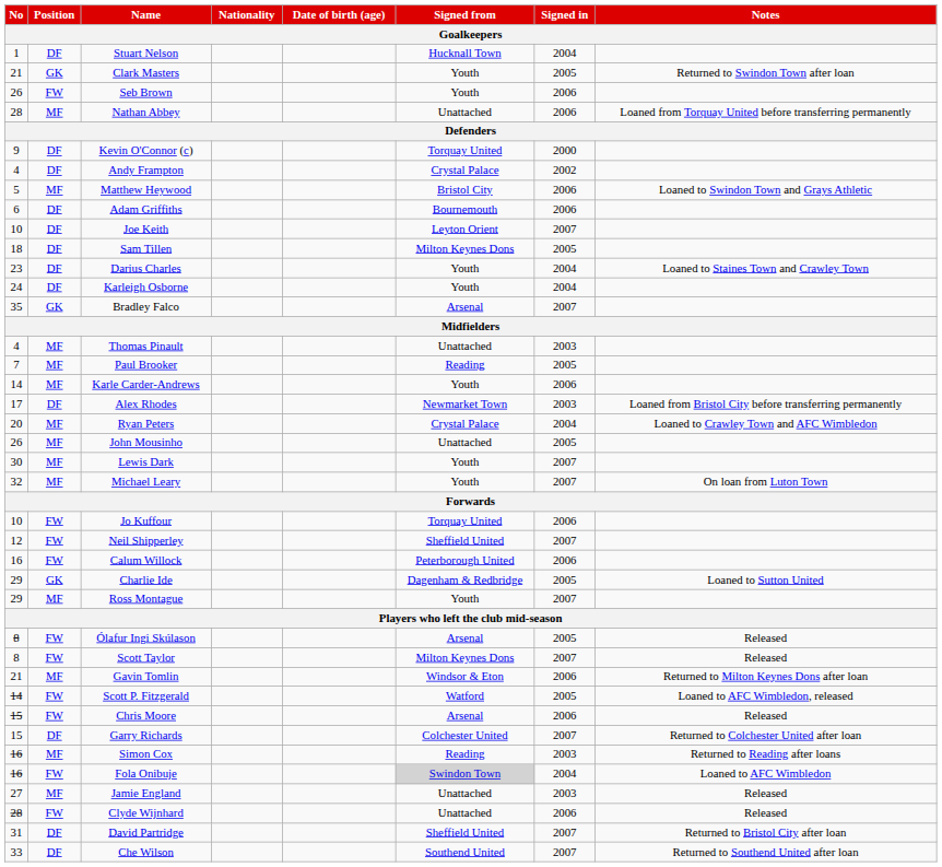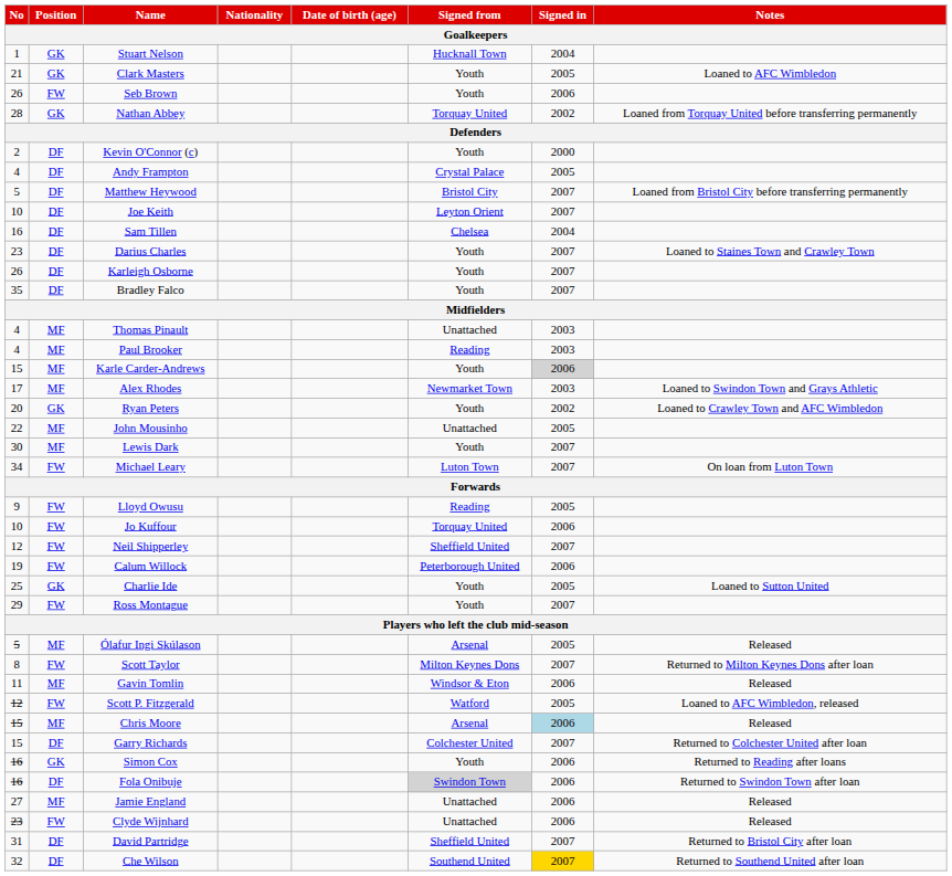Stuart Nelson | Position: DF -> GK
Clark Masters | Notes: Returned to Swindon Town after loan -> Loaned to AFC Wimbledon
Nathan Abbey | Position: MF -> GK
Nathan Abbey | Signed from: Unattached -> Torquay United
Nathan Abbey | Signed in: 2006 -> 2002
Kevin O'Connor (c) | No: 9 -> 2
Kevin O'Connor (c) | Signed from: Torquay United -> Youth
Andy Frampton | Signed in: 2002 -> 2005
Matthew Heywood | Position: MF -> DF
Matthew Heywood | Signed in: 2006 -> 2007
Matthew Heywood | Notes: Loaned to Swindon Town and Grays Athletic -> Loaned from Bristol City before transferring permanently
- row: 6 | DF | Adam Griffiths | Bournemouth | 2006
Sam Tillen | No: 18 -> 16
Sam Tillen | Signed from: Milton Keynes Dons -> Chelsea
Sam Tillen | Signed in: 2005 -> 2004
Darius Charles | Signed in: 2004 -> 2007
Karleigh Osborne | No: 24 -> 26
Karleigh Osborne | Signed in: 2004 -> 2007
Bradley Falco | Position: GK -> DF
Bradley Falco | Signed from: Arsenal -> Youth
Paul Brooker | No: 7 -> 4
Paul Brooker | Signed in: 2005 -> 2003
Karle Carder-Andrews | No: 14 -> 15
Karle Carder-Andrews | Signed in: no background -> lightgrey background
Alex Rhodes | Position: DF -> MF
Alex Rhodes | Notes: Loaned from Bristol City before transferring permanently -> Loaned to Swindon Town and Grays Athletic
Ryan Peters | Position: MF -> GK
Ryan Peters | Signed from: Crystal Palace -> Youth
Ryan Peters | Signed in: 2004 -> 2002
John Mousinho | No: 26 -> 22
Michael Leary | No: 32 -> 34
Michael Leary | Position: MF -> FW
Michael Leary | Signed from: Youth -> Luton Town
+ row: 9 | FW | Lloyd Owusu | Reading | 2005
Calum Willock | No: 16 -> 19
Charlie Ide | No: 29 -> 25
Charlie Ide | Signed from: Dagenham & Redbridge -> Youth
Ross Montague | Position: MF -> FW
Ólafur Ingi Skúlason | No: 8 -> 5
Ólafur Ingi Skúlason | Position: FW -> MF
Scott Taylor | Notes: Released -> Returned to Milton Keynes Dons after loan
Gavin Tomlin | No: 21 -> 11
Gavin Tomlin | Notes: Returned to Milton Keynes Dons after loan -> Released
Scott P. Fitzgerald | No: 14 -> 12
Chris Moore | Position: FW -> MF
Chris Moore | Signed in: no background -> lightblue background
Simon Cox | Position: MF -> GK
Simon Cox | Signed from: Reading -> Youth
Simon Cox | Signed in: 2003 -> 2006
Fola Onibuje | Position: FW -> DF
Fola Onibuje | Signed in: 2004 -> 2006
Fola Onibuje | Notes: Loaned to AFC Wimbledon -> Returned to Swindon Town after loan
Jamie England | Signed in: 2003 -> 2006
Clyde Wijnhard | No: 28 -> 23
Che Wilson | No: 33 -> 32
Che Wilson | Signed in: no background -> gold background
